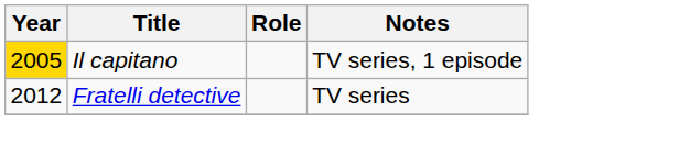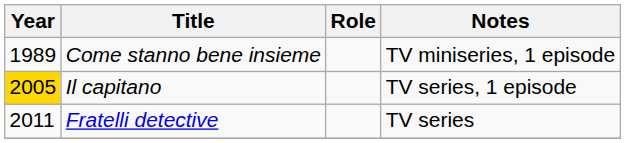+ row: 1989 | Come stanno bene insieme | TV miniseries, 1 episode
Fratelli detective | Year: 2012 -> 2011
